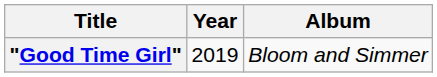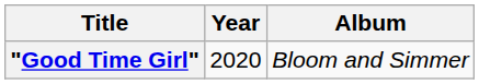"Good Time Girl" | Year: 2019 -> 2020
